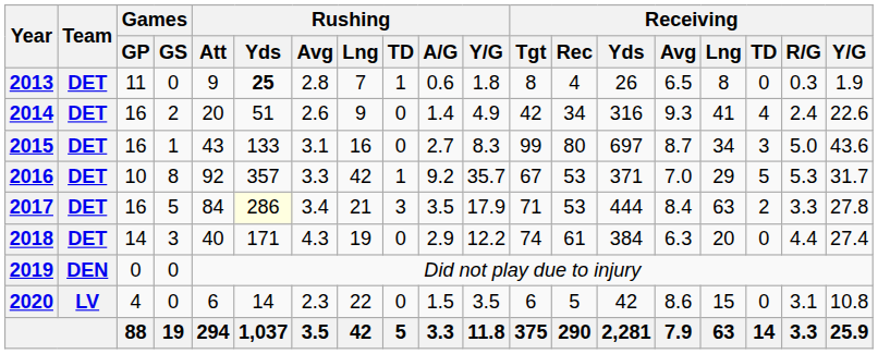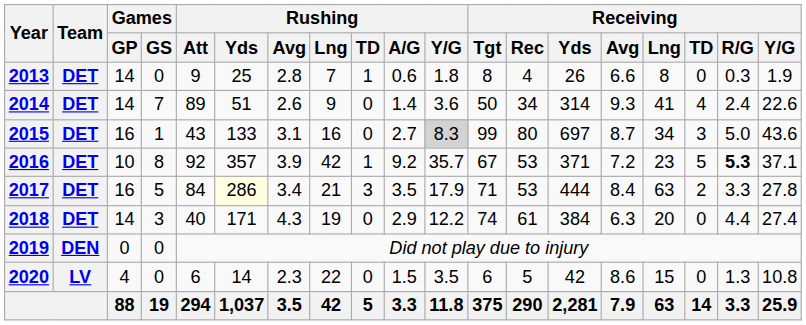2013 | Games / GP: 11 -> 14
2013 | Rushing / Yds: bold -> normal
2013 | Receiving / Avg: 6.5 -> 6.6
2014 | Games / GP: 16 -> 14
2014 | Games / GS: 2 -> 7
2014 | Rushing / Att: 20 -> 89
2014 | Rushing / Y/G: 4.9 -> 3.6
2014 | Receiving / Tgt: 42 -> 50
2014 | Receiving / Yds: 316 -> 314
2015 | Rushing / Y/G: no background -> lightgrey background
2016 | Rushing / Avg: 3.3 -> 3.9
2016 | Receiving / Avg: 7.0 -> 7.2
2016 | Receiving / Lng: 29 -> 23
2016 | Receiving / R/G: normal -> bold
2016 | Receiving / Y/G: 31.7 -> 37.1
2020 | Receiving / R/G: 3.1 -> 1.3
